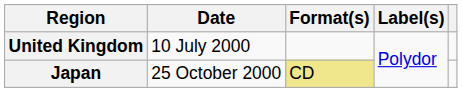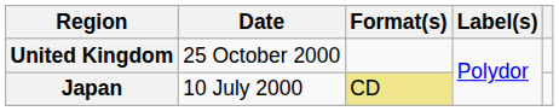United Kingdom | Date: 10 July 2000 -> 25 October 2000
Japan | Date: 25 October 2000 -> 10 July 2000
